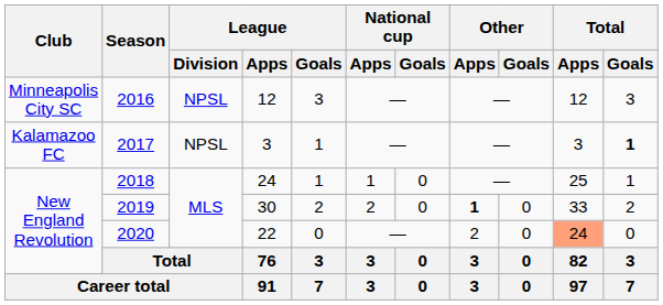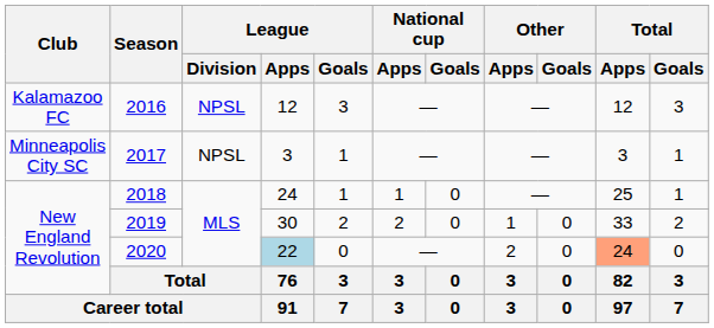2016 | Club: Minneapolis City SC -> Kalamazoo FC
2017 | Club: Kalamazoo FC -> Minneapolis City SC
2017 | Total / Goals: bold -> normal
2019 | Other / Apps: bold -> normal
2020 | League / Apps: no background -> lightblue background
